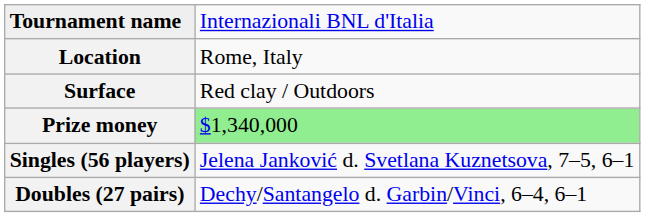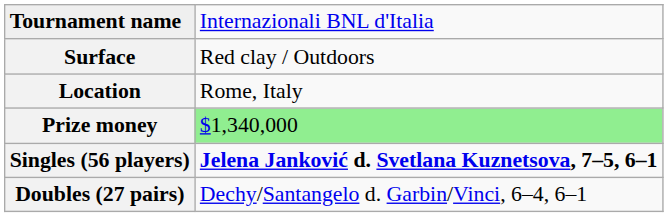rows swapped: Surface <-> Location
Singles (56 players) | column 2: normal -> bold
